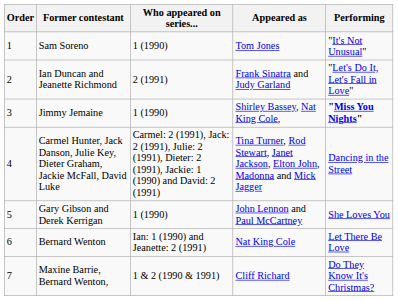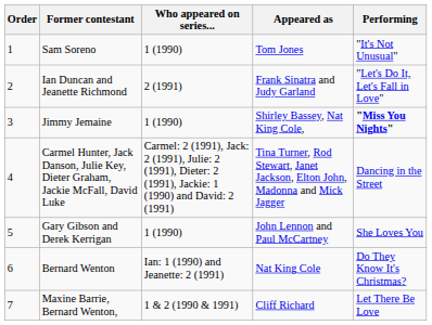Bernard Wenton | Performing: Let There Be Love -> Do They Know It's Christmas?
Maxine Barrie, Bernard Wenton, | Performing: Do They Know It's Christmas? -> Let There Be Love
